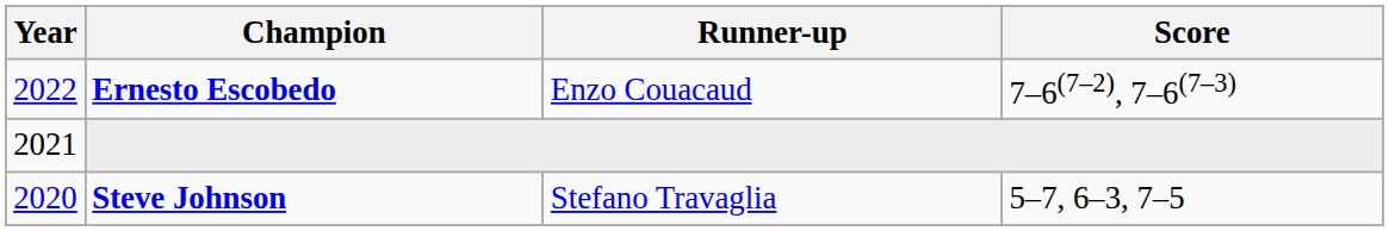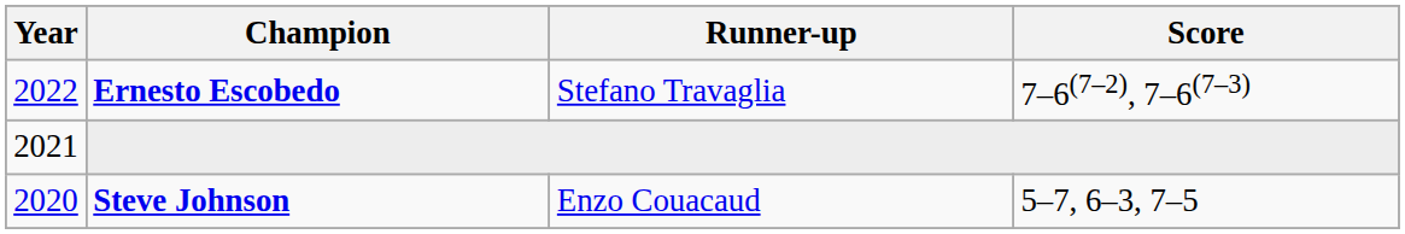Ernesto Escobedo | Runner-up: Enzo Couacaud -> Stefano Travaglia
Steve Johnson | Runner-up: Stefano Travaglia -> Enzo Couacaud
